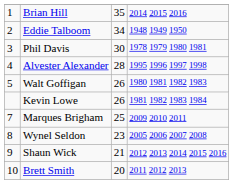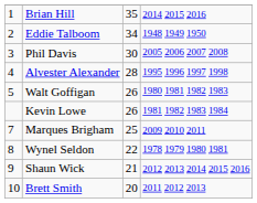Phil Davis | column 4: 1978 1979 1980 1981 -> 2005 2006 2007 2008
Wynel Seldon | column 3: 23 -> 22
Wynel Seldon | column 4: 2005 2006 2007 2008 -> 1978 1979 1980 1981
